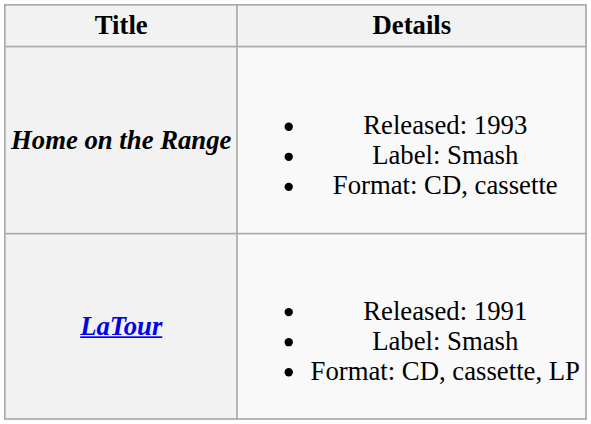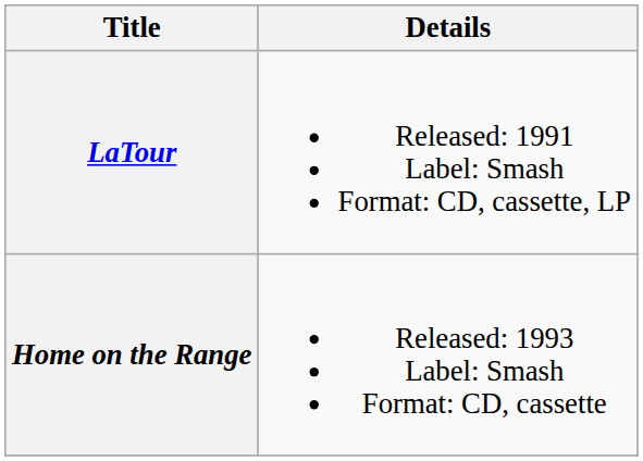rows swapped: LaTour <-> Home on the Range
